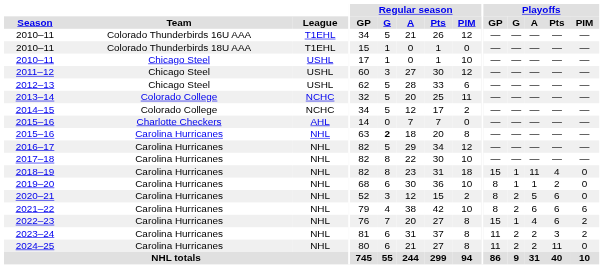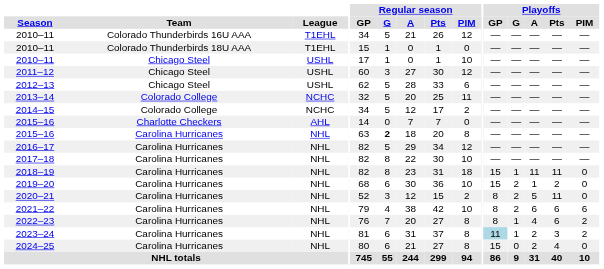2018–19 | Playoffs / Pts: 4 -> 11
2019–20 | Playoffs / GP: 8 -> 15
2019–20 | Playoffs / G: 1 -> 2
2020–21 | Playoffs / Pts: 6 -> 11
2022–23 | Playoffs / GP: 15 -> 8
2023–24 | Playoffs / GP: no background -> lightblue background
2023–24 | Playoffs / G: 2 -> 1
2024–25 | Playoffs / GP: 11 -> 15
2024–25 | Playoffs / G: 2 -> 0
2024–25 | Playoffs / Pts: 11 -> 4
